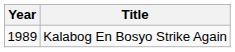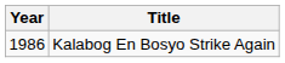Kalabog En Bosyo Strike Again | Year: 1989 -> 1986
